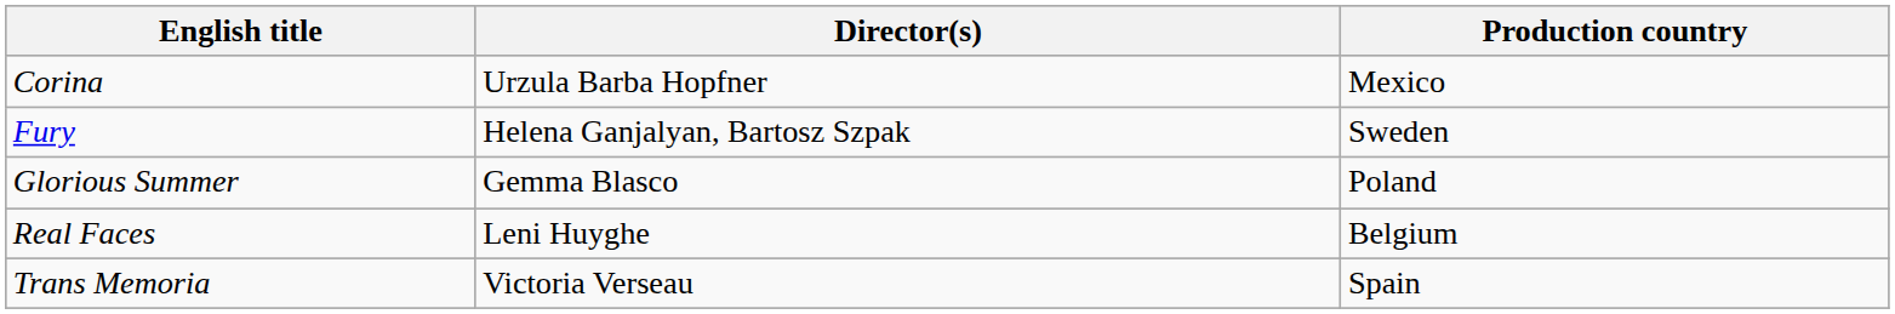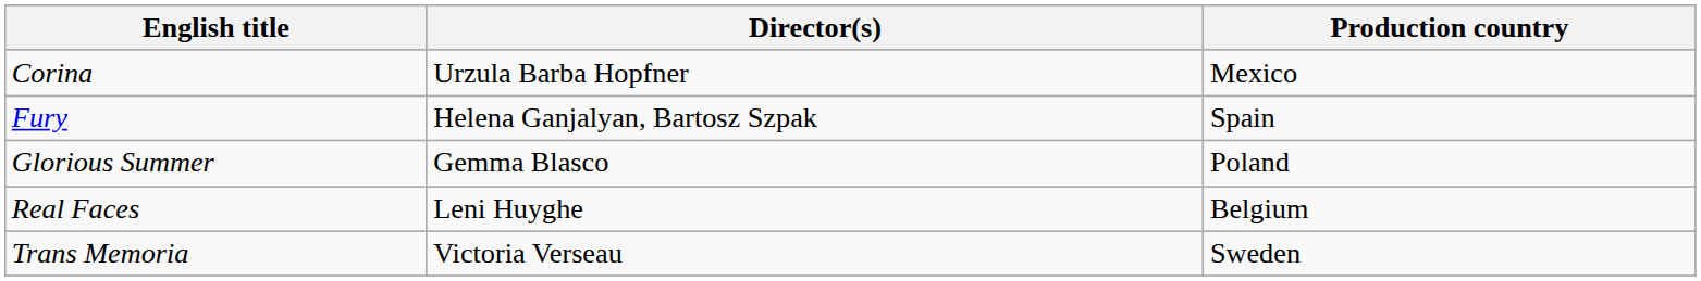Fury | Production country: Sweden -> Spain
Trans Memoria | Production country: Spain -> Sweden
